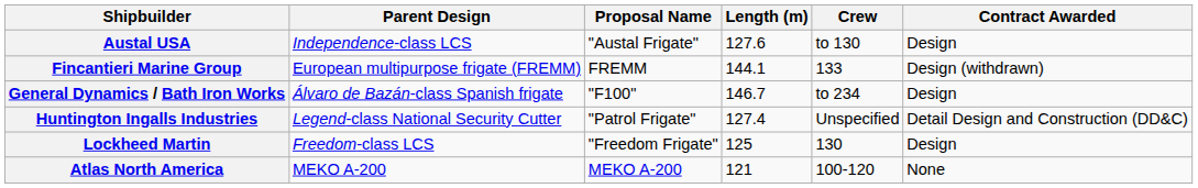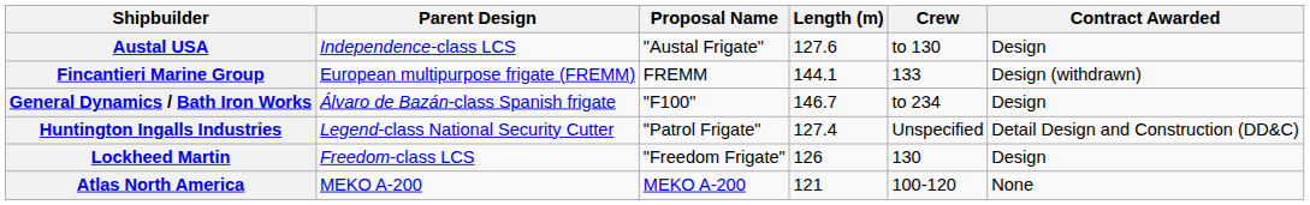Lockheed Martin | Length (m): 125 -> 126
